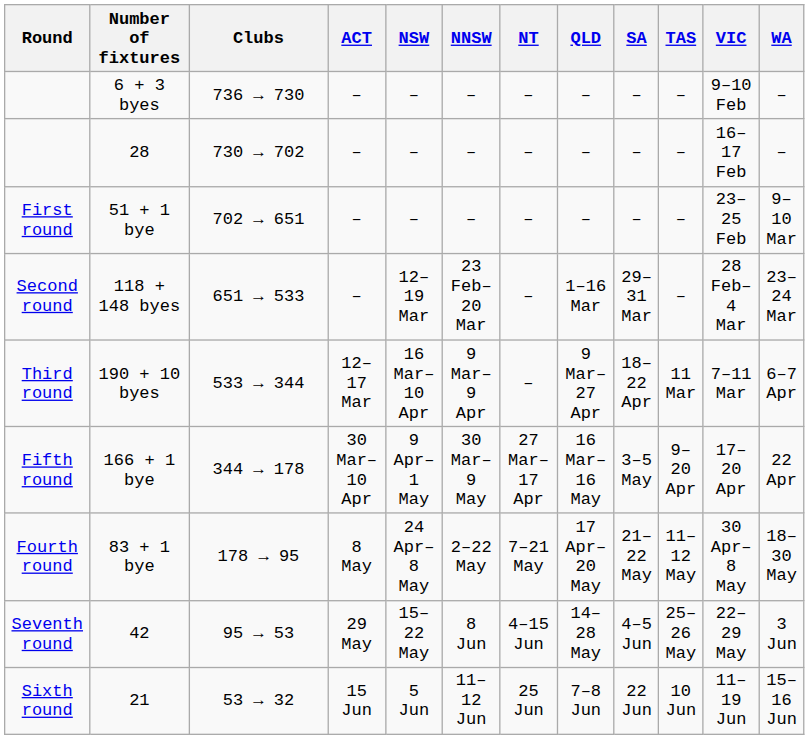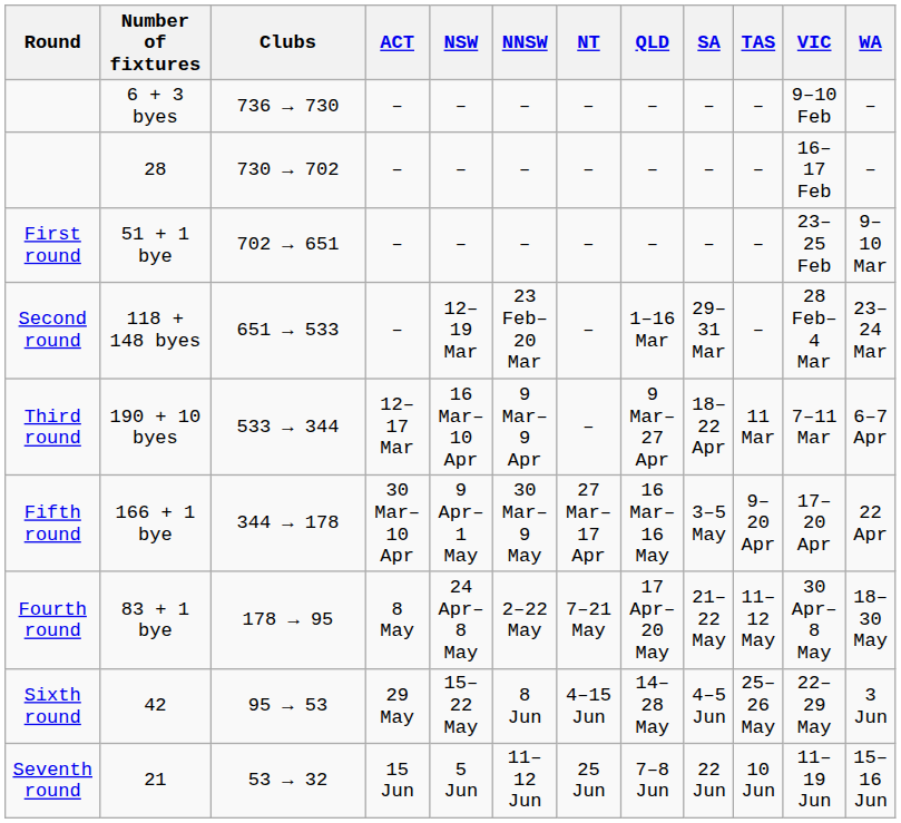42 | Round: Seventh round -> Sixth round
21 | Round: Sixth round -> Seventh round
